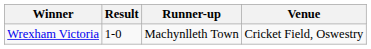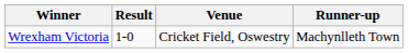columns swapped: Runner-up <-> Venue
